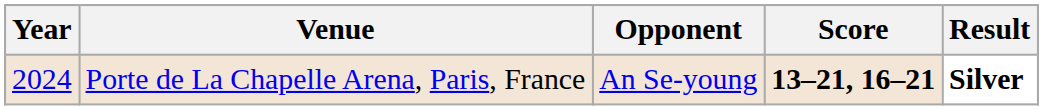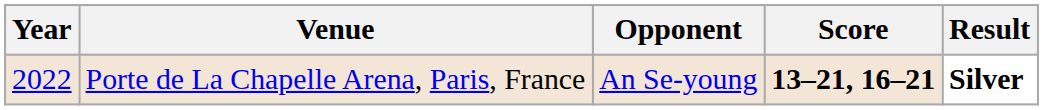Porte de La Chapelle Arena, Paris, France | Year: 2024 -> 2022
